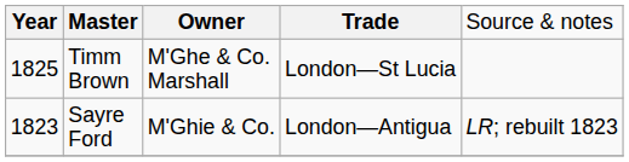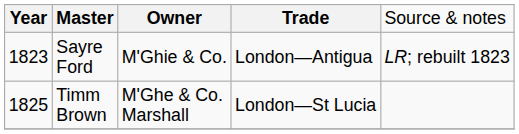rows swapped: Sayre Ford <-> Timm Brown
